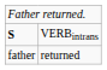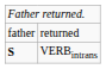rows swapped: father <-> S
